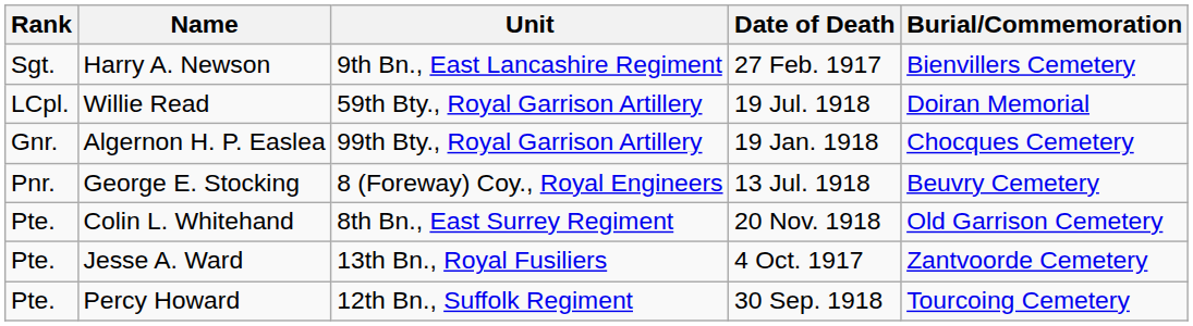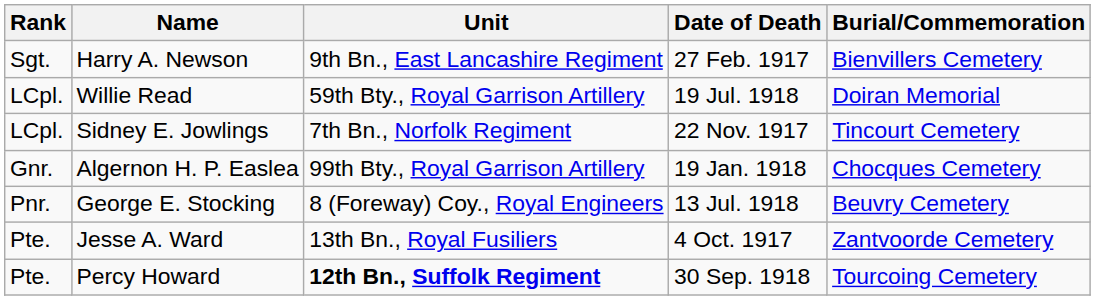+ row: LCpl. | Sidney E. Jowlings | 7th Bn., Norfolk Regiment | 22 Nov. 1917 | Tincourt Cemetery
- row: Pte. | Colin L. Whitehand | 8th Bn., East Surrey Regiment | 20 Nov. 1918 | Old Garrison Cemetery
Percy Howard | Unit: normal -> bold
